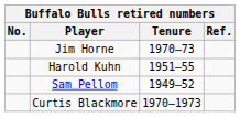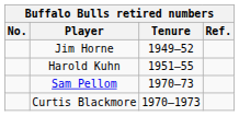Jim Horne | Tenure: 1970–73 -> 1949–52
Sam Pellom | Tenure: 1949–52 -> 1970–73
